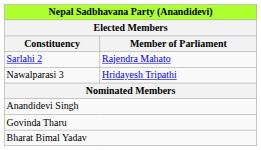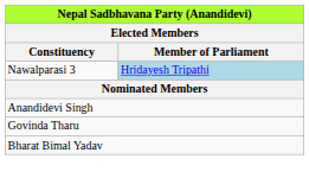- row: Sarlahi 2 | Rajendra Mahato
Nawalparasi 3 | Member of Parliament: no background -> lightblue background
